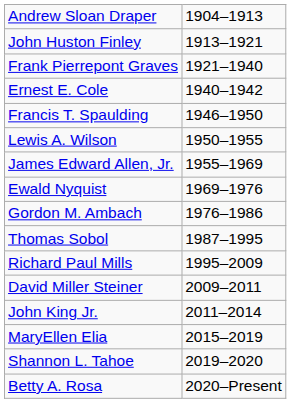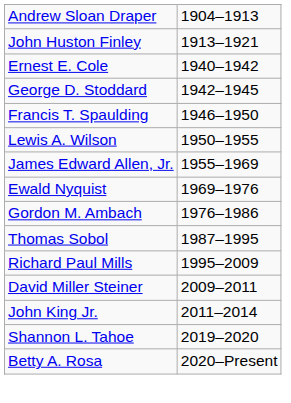- row: Frank Pierrepont Graves | 1921–1940
+ row: George D. Stoddard | 1942–1945
- row: MaryEllen Elia | 2015–2019
